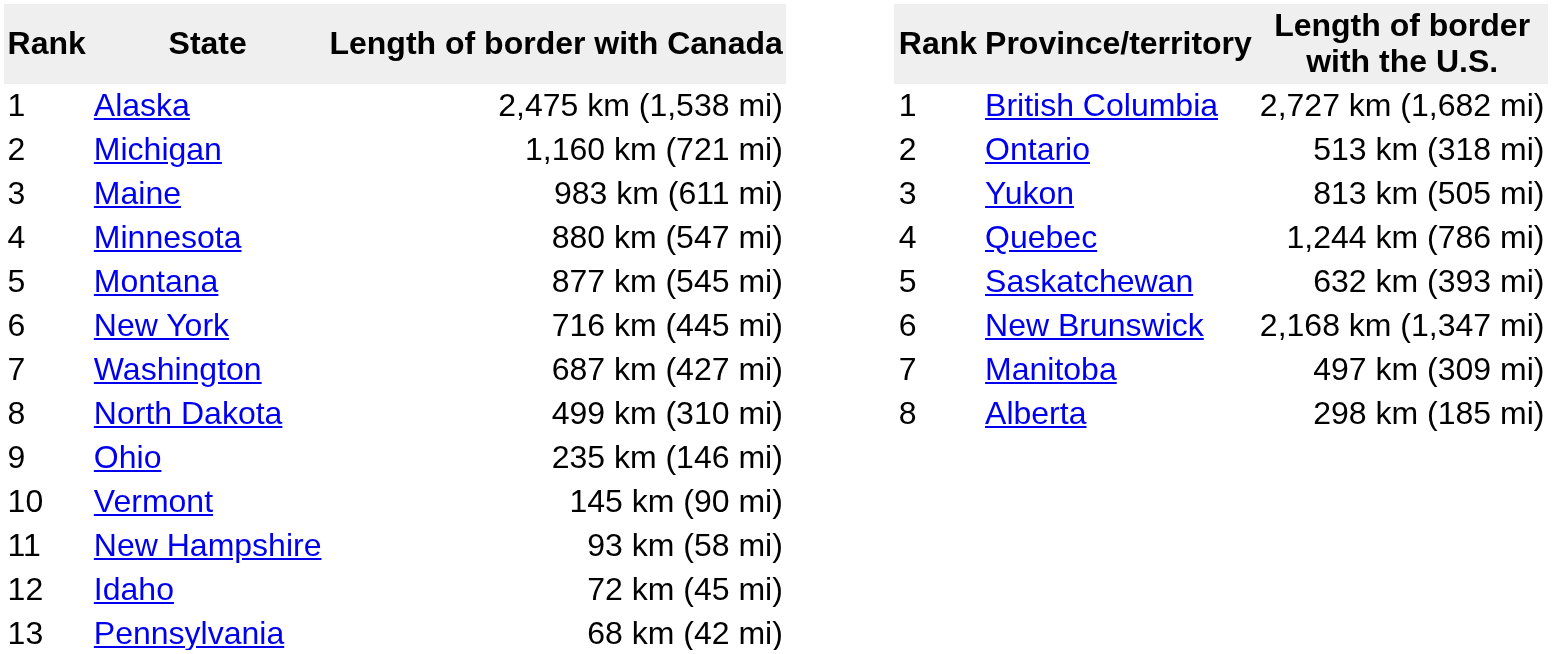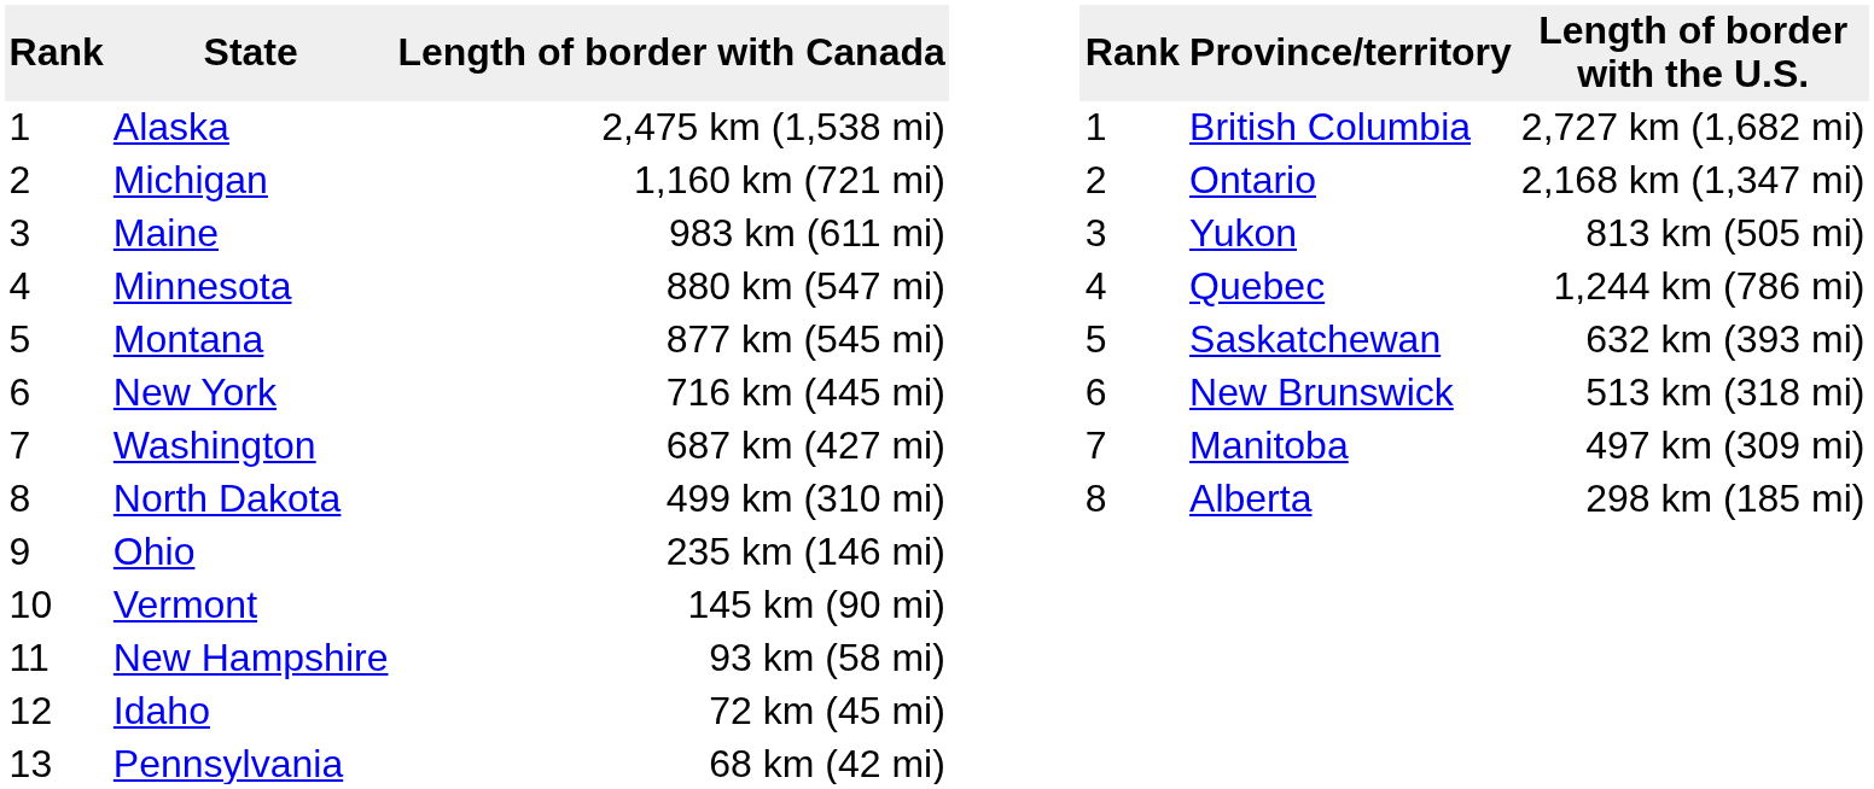Michigan | column 7: 513 km (318 mi) -> 2,168 km (1,347 mi)
New York | column 7: 2,168 km (1,347 mi) -> 513 km (318 mi)
